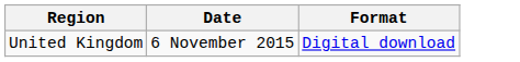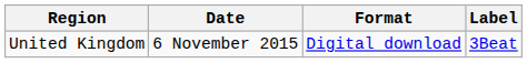+ column: Label | 3Beat
